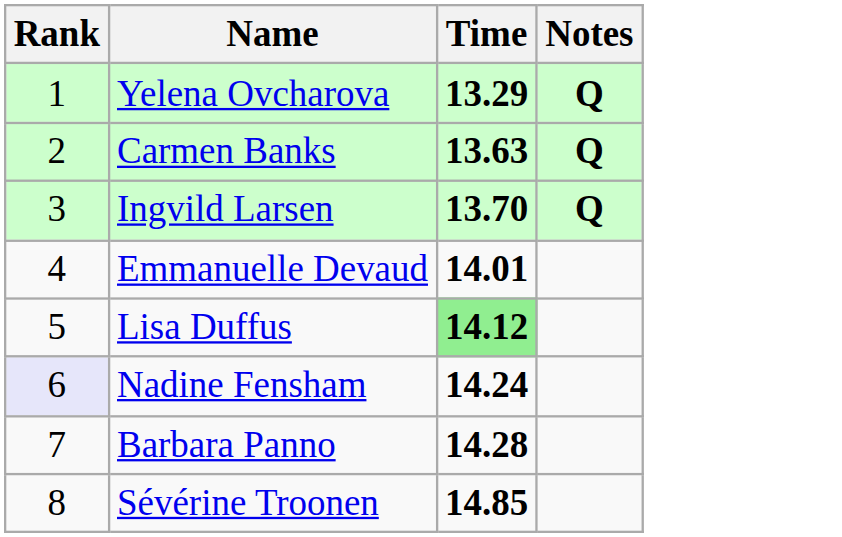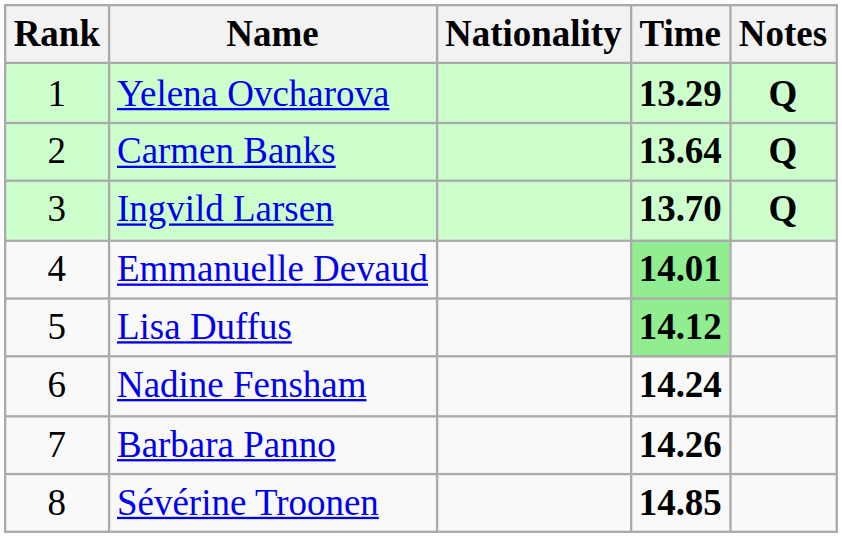+ column: Nationality
Carmen Banks | Time: 13.63 -> 13.64
Emmanuelle Devaud | Time: no background -> lightgreen background
Nadine Fensham | Rank: lavender background -> no background
Barbara Panno | Time: 14.28 -> 14.26
